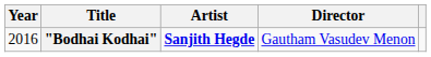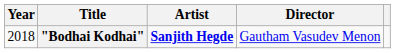"Bodhai Kodhai" | Year: 2016 -> 2018
